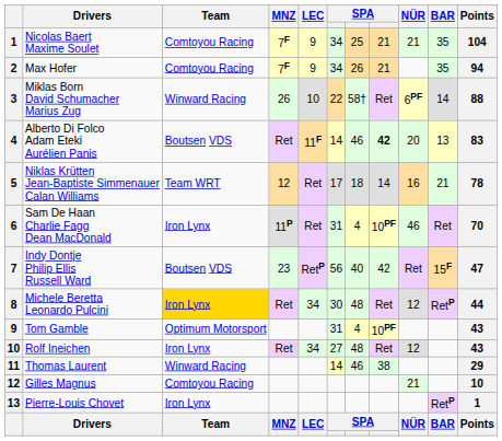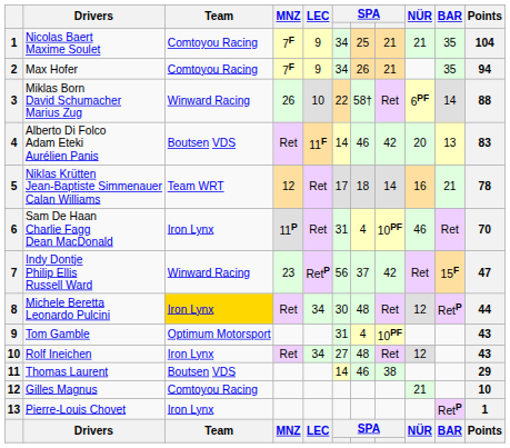Alberto Di Folco Adam Eteki Aurélien Panis | column 8: bold -> normal
Indy Dontje Philip Ellis Russell Ward | Team: Boutsen VDS -> Winward Racing
Indy Dontje Philip Ellis Russell Ward | column 7: 40 -> 37
Thomas Laurent | Team: Winward Racing -> Boutsen VDS
